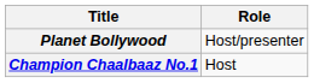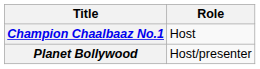rows swapped: Champion Chaalbaaz No.1 <-> Planet Bollywood
